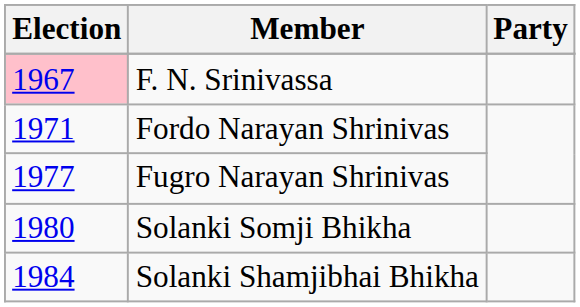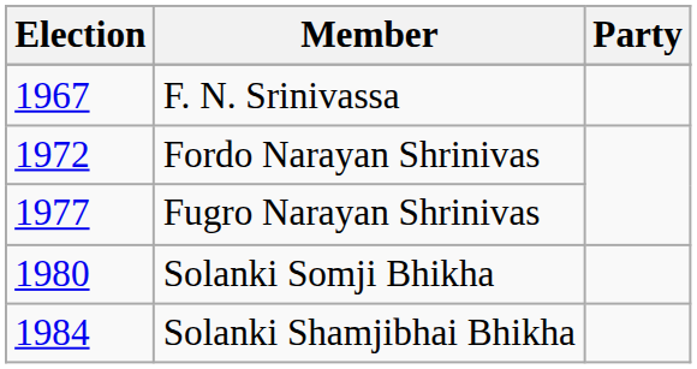F. N. Srinivassa | Election: pink background -> no background
Fordo Narayan Shrinivas | Election: 1971 -> 1972
